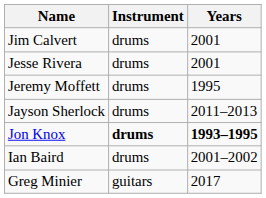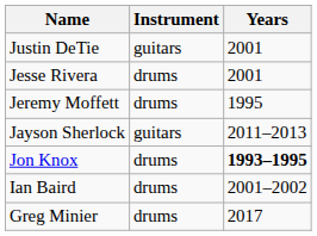- row: Jim Calvert | drums | 2001
+ row: Justin DeTie | guitars | 2001
Jayson Sherlock | Instrument: drums -> guitars
Jon Knox | Instrument: bold -> normal
Greg Minier | Instrument: guitars -> drums
